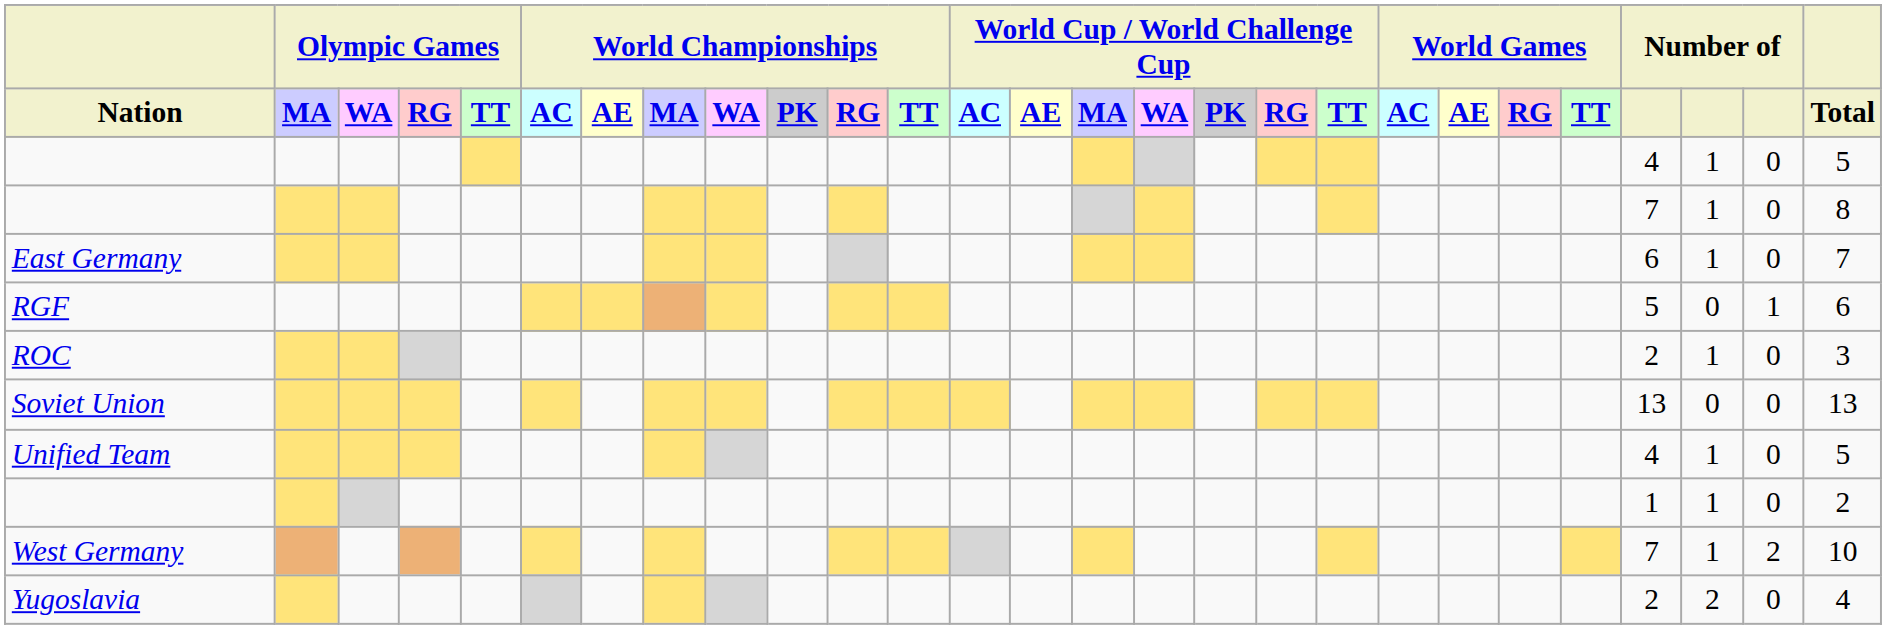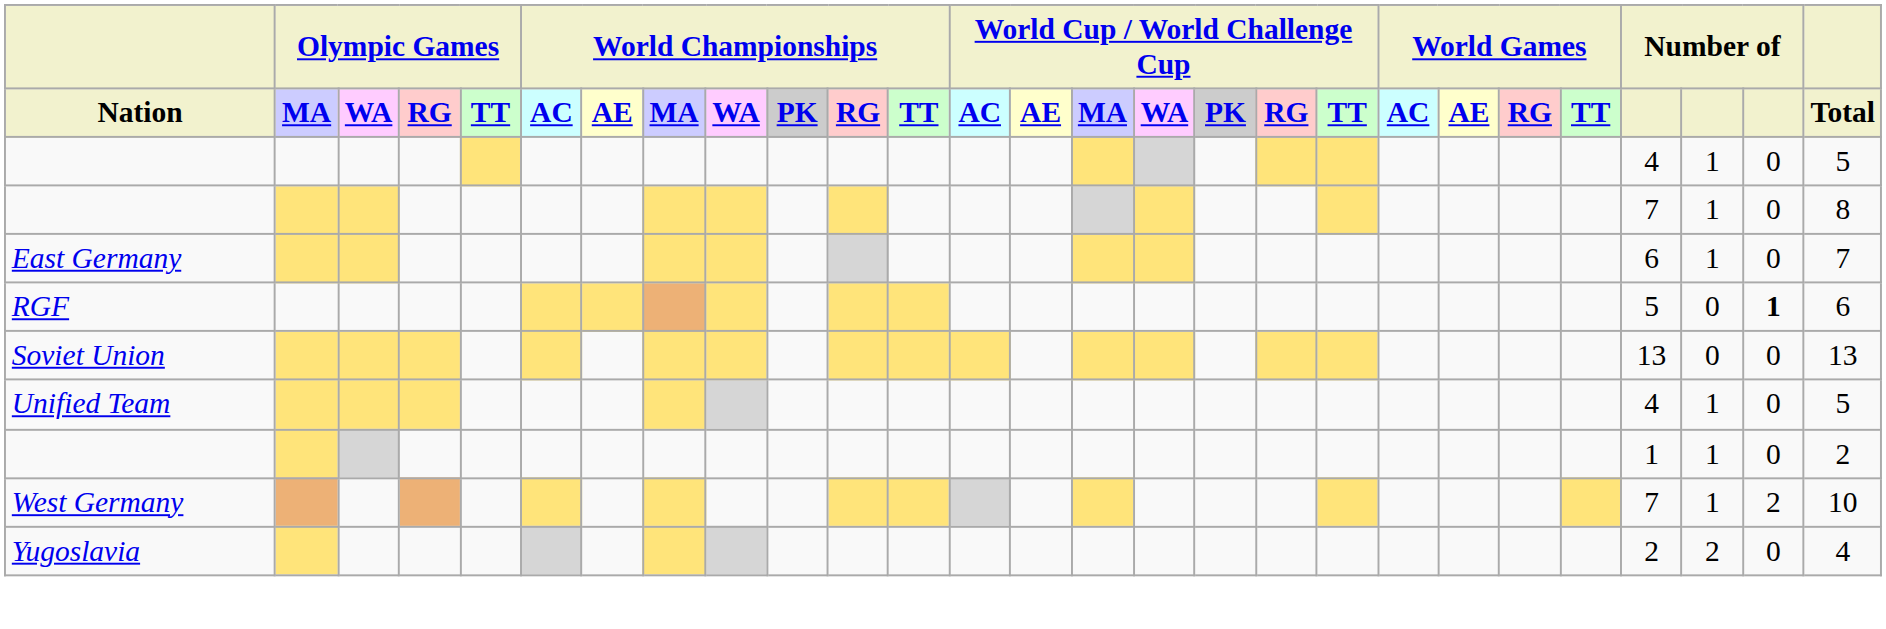RGF | column 26: normal -> bold
- row: ROC | 2 | 1 | 0 | 3
